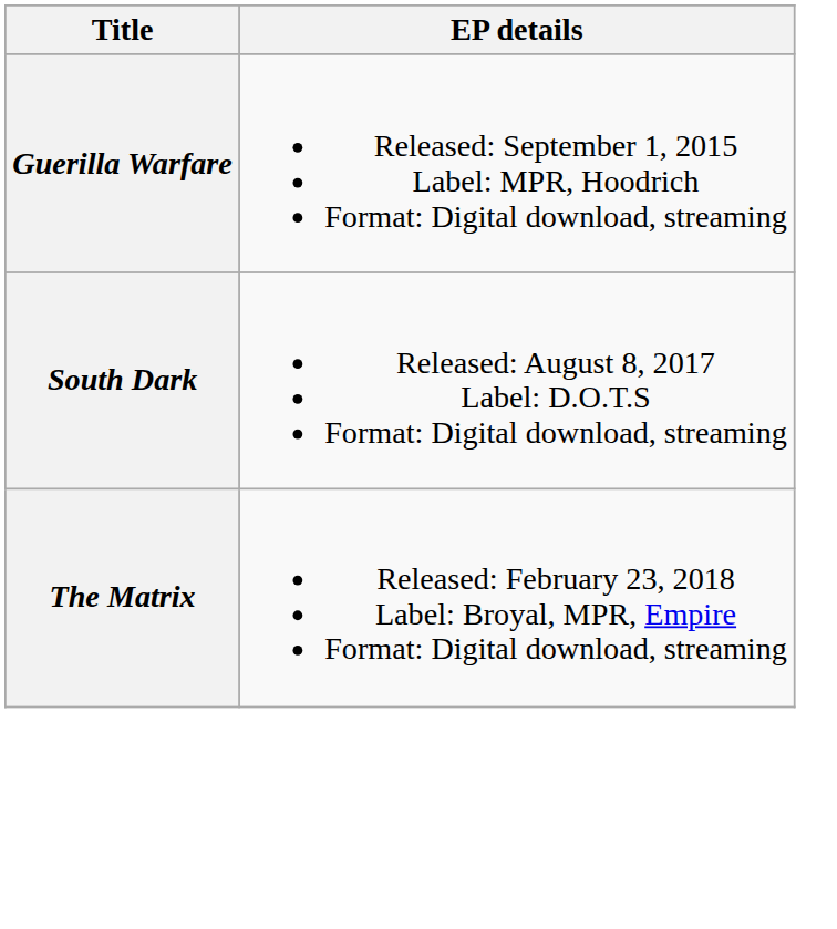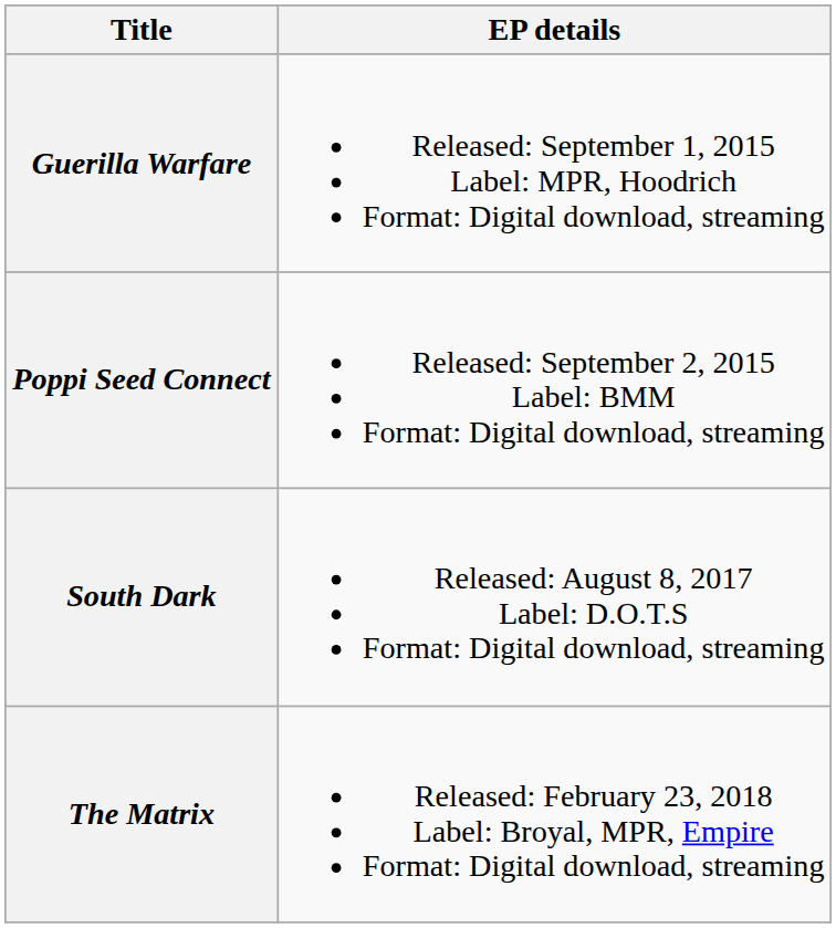+ row: Poppi Seed Connect | Released: September 2, 2015 Label: BMM Format: Digital download, streaming
